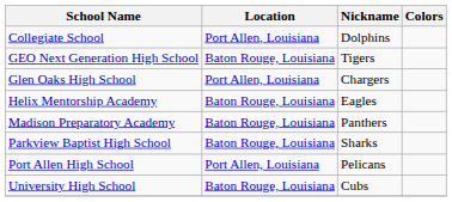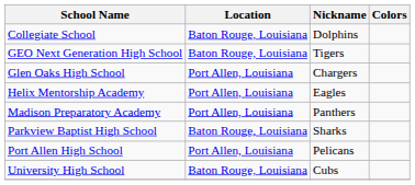Collegiate School | Location: Port Allen, Louisiana -> Baton Rouge, Louisiana
Helix Mentorship Academy | Location: Baton Rouge, Louisiana -> Port Allen, Louisiana
Madison Preparatory Academy | Location: Baton Rouge, Louisiana -> Port Allen, Louisiana
